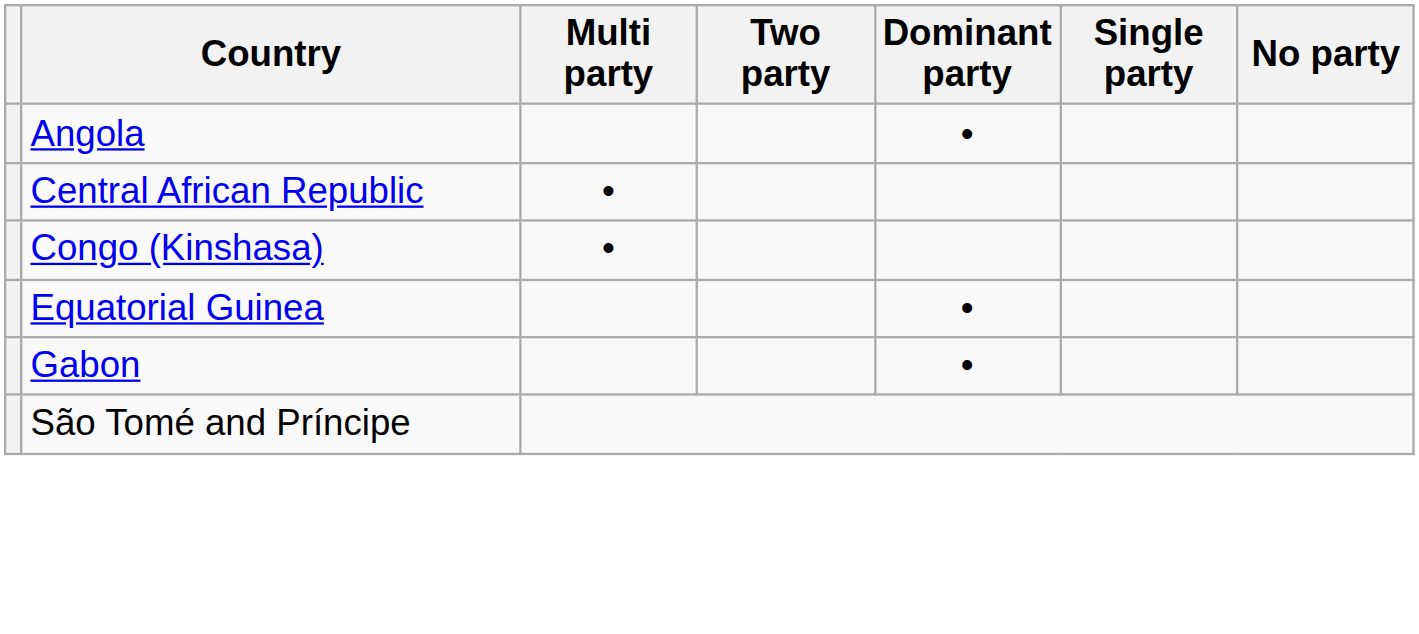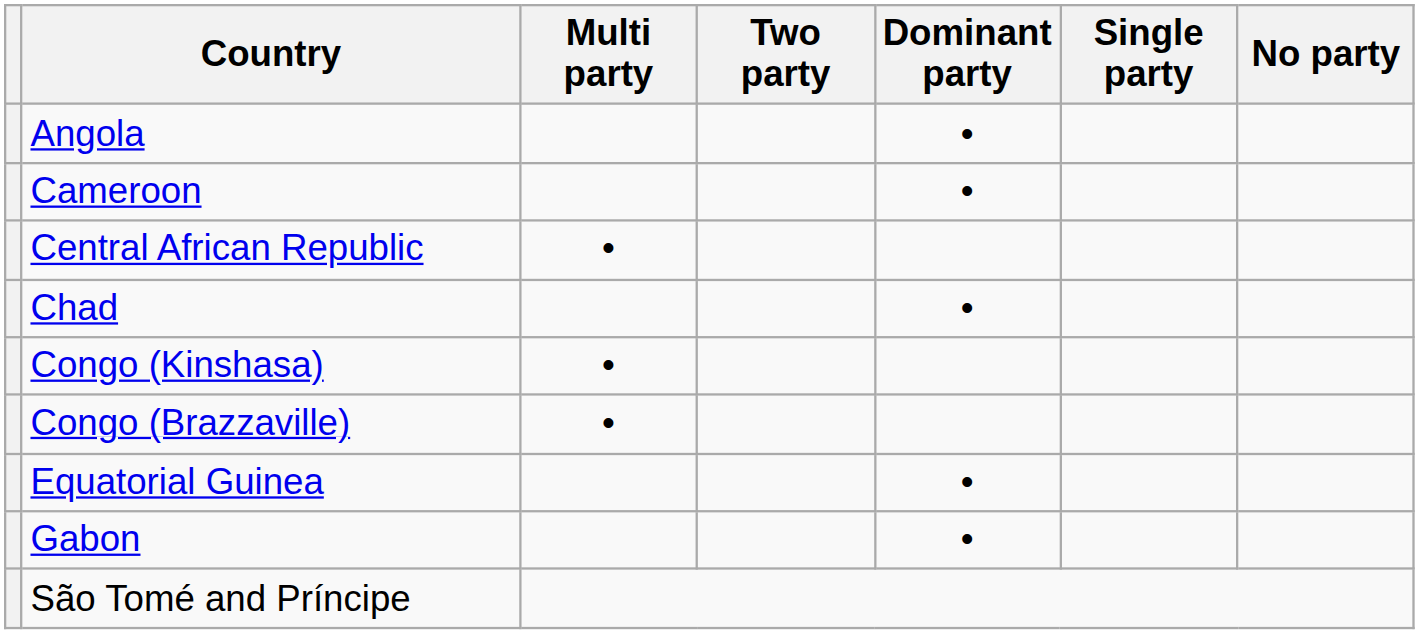+ row: Cameroon | •
+ row: Chad | •
+ row: Congo (Brazzaville) | •
